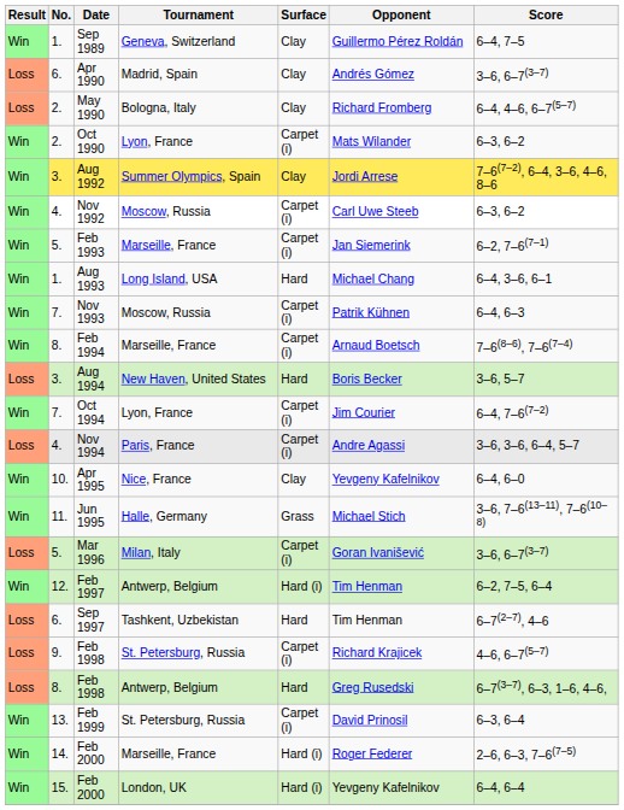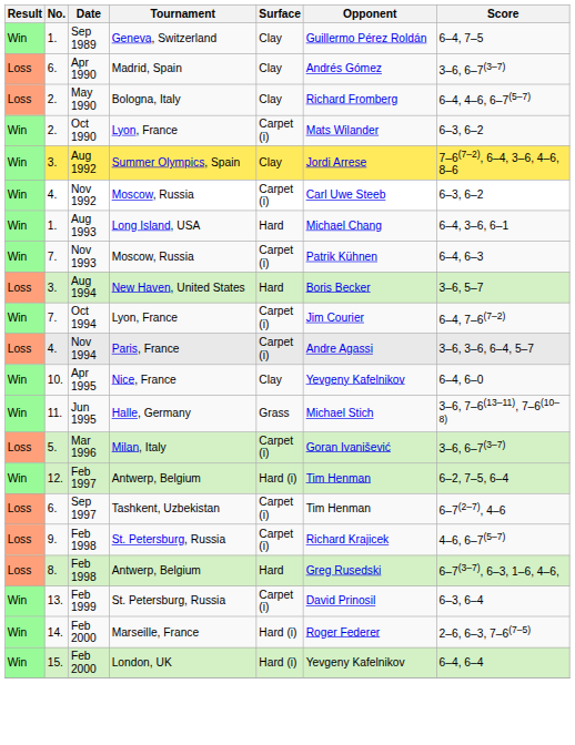- row: Win | 5. | Feb 1993 | Marseille, France | Carpet (i) | Jan Siemerink | 6–2, 7–6(7–1)
- row: Win | 8. | Feb 1994 | Marseille, France | Carpet (i) | Arnaud Boetsch | 7–6(8–6), 7–6(7–4)
Sep 1997 | Surface: Hard -> Carpet (i)
